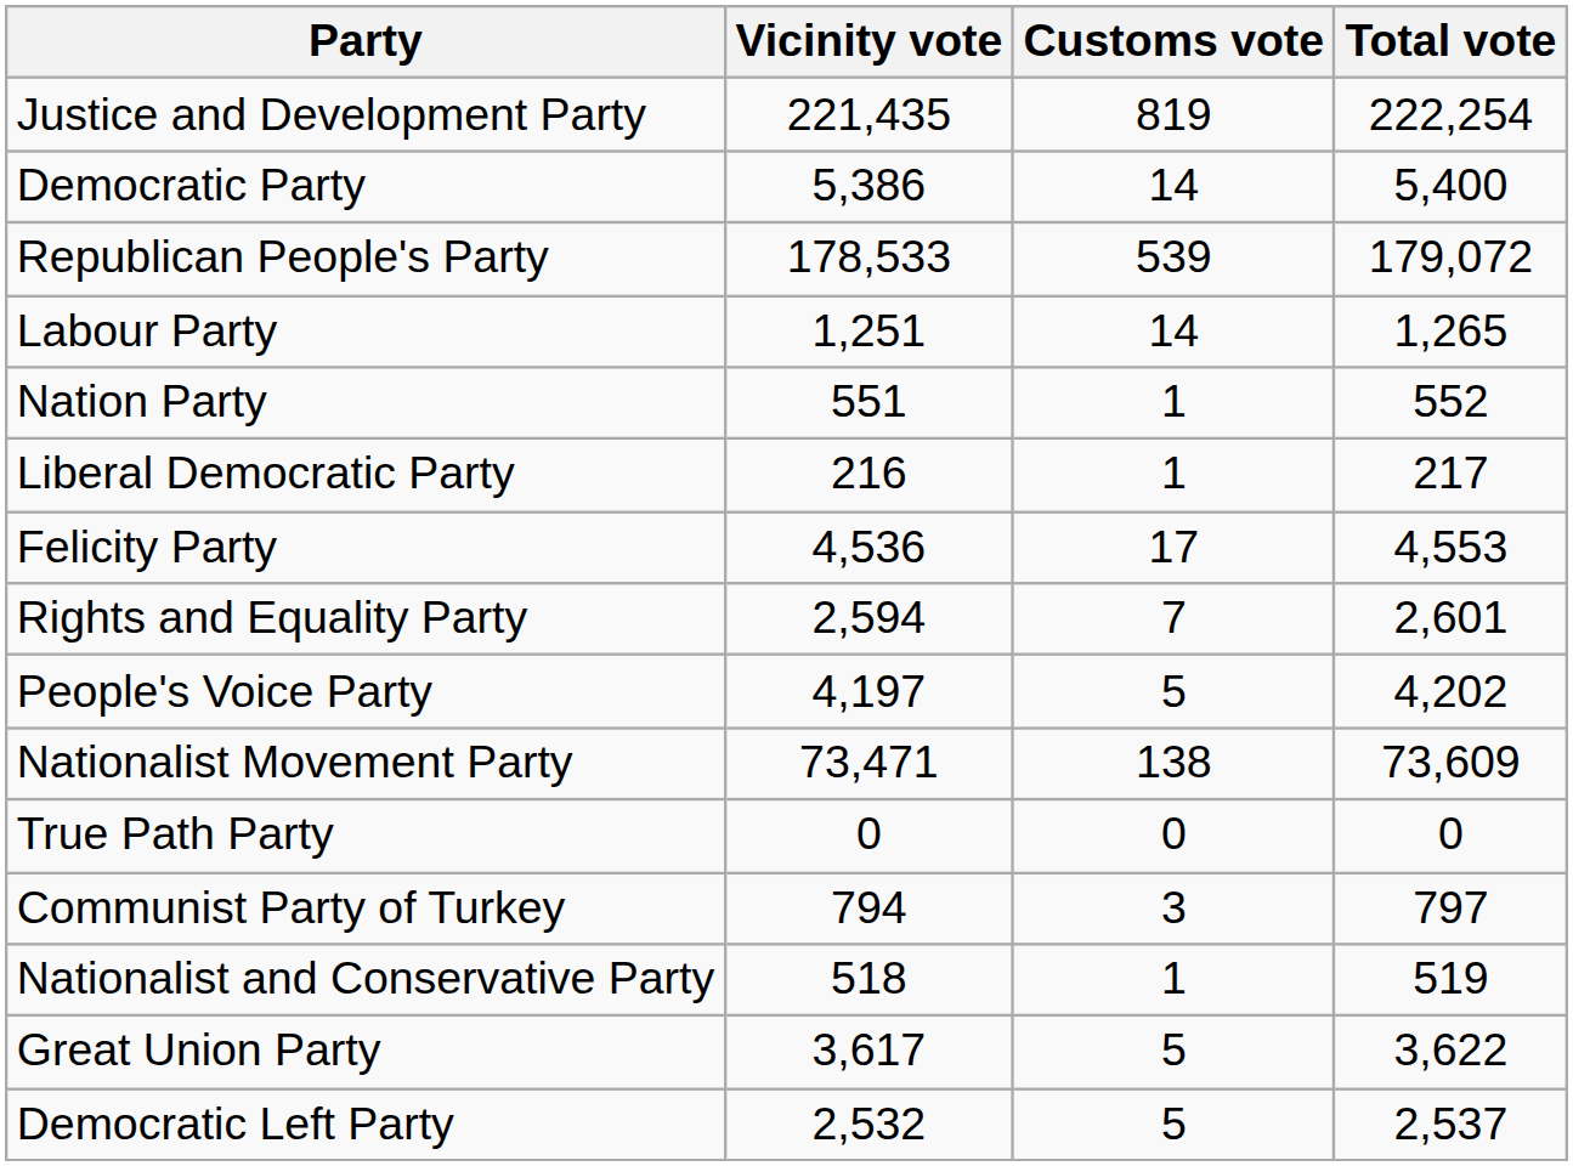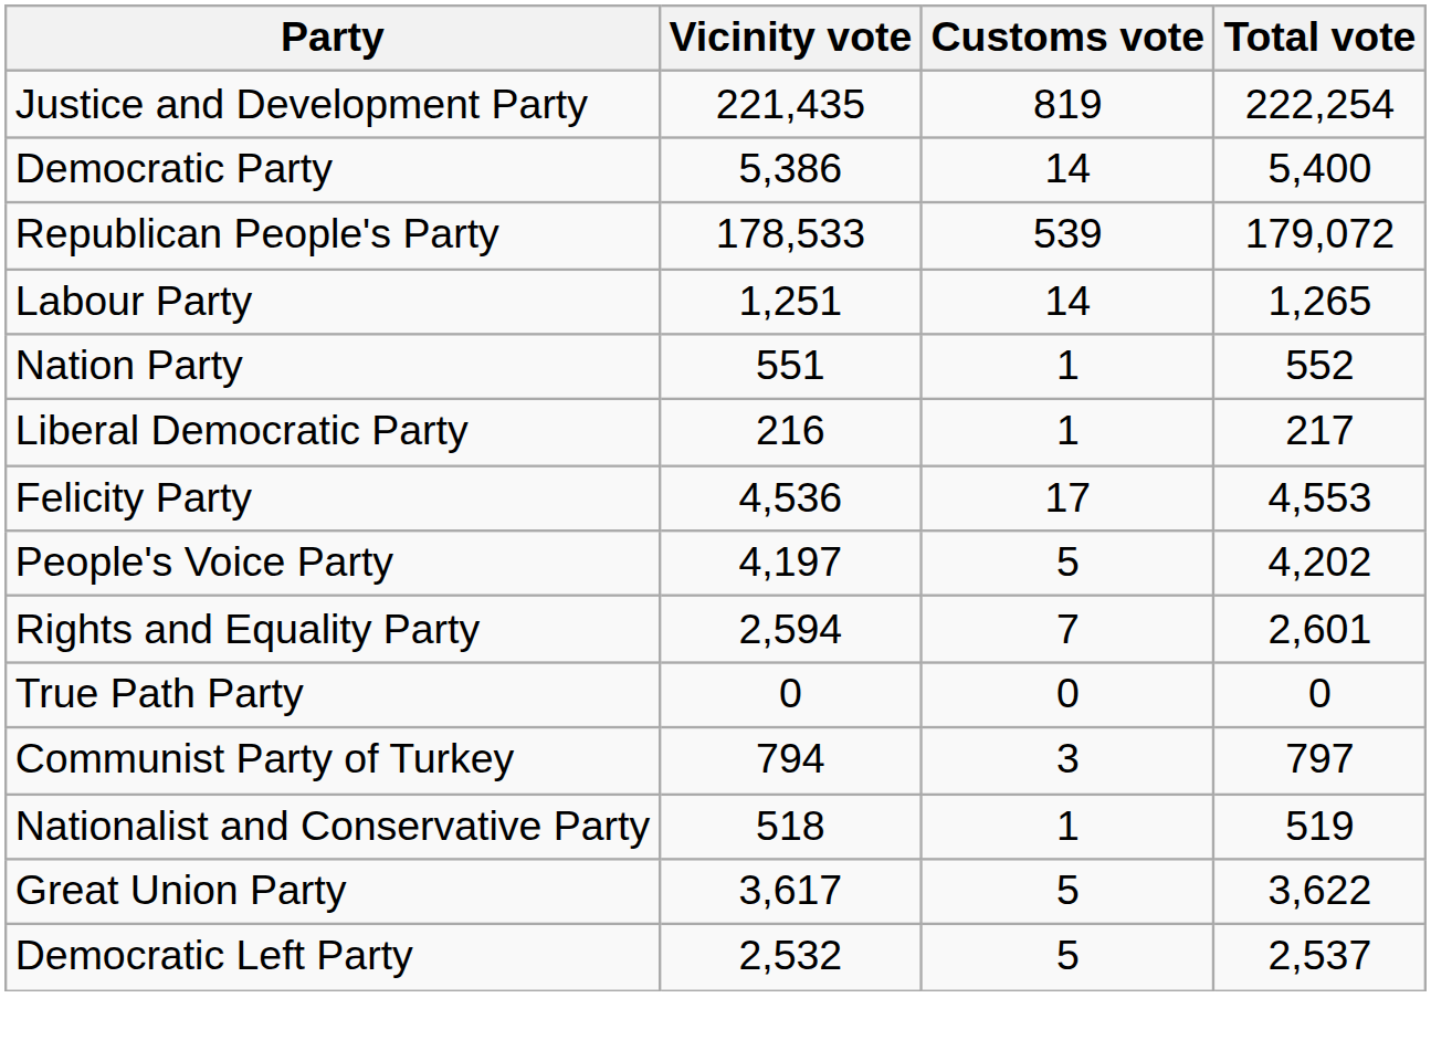rows swapped: Rights and Equality Party <-> People's Voice Party
- row: Nationalist Movement Party | 73,471 | 138 | 73,609
